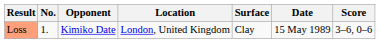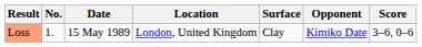columns swapped: Date <-> Opponent
